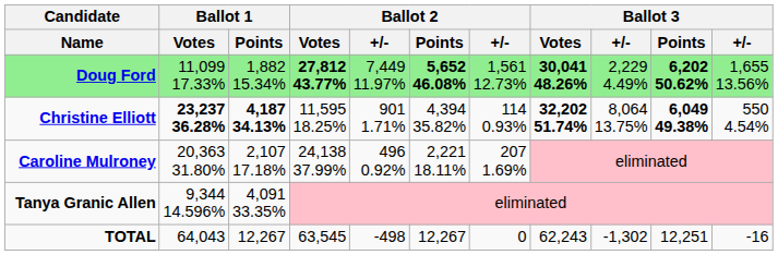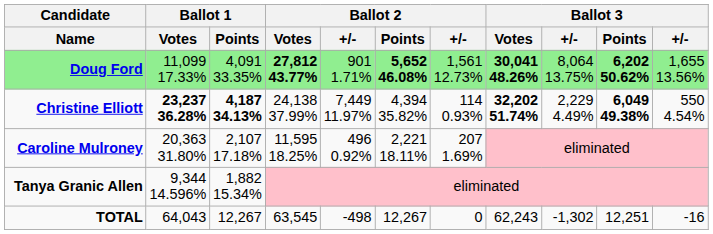Doug Ford | Ballot 1 / Points: 1,882 15.34% -> 4,091 33.35%
Doug Ford | column 5: 7,449 11.97% -> 901 1.71%
Doug Ford | column 9: 2,229 4.49% -> 8,064 13.75%
Christine Elliott | Ballot 2 / Votes: 11,595 18.25% -> 24,138 37.99%
Christine Elliott | column 5: 901 1.71% -> 7,449 11.97%
Christine Elliott | column 9: 8,064 13.75% -> 2,229 4.49%
Caroline Mulroney | Ballot 2 / Votes: 24,138 37.99% -> 11,595 18.25%
Tanya Granic Allen | Ballot 1 / Points: 4,091 33.35% -> 1,882 15.34%
